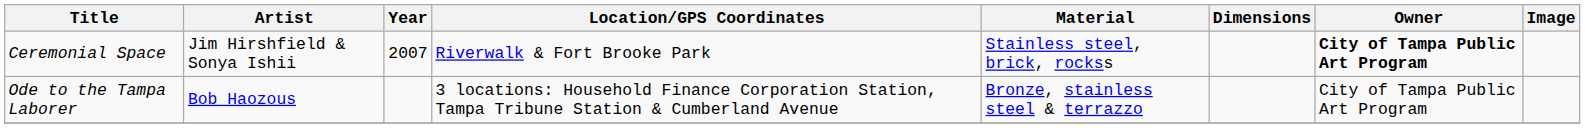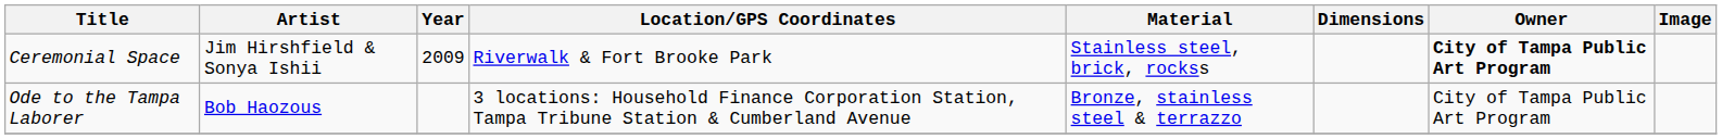Ceremonial Space | Year: 2007 -> 2009
